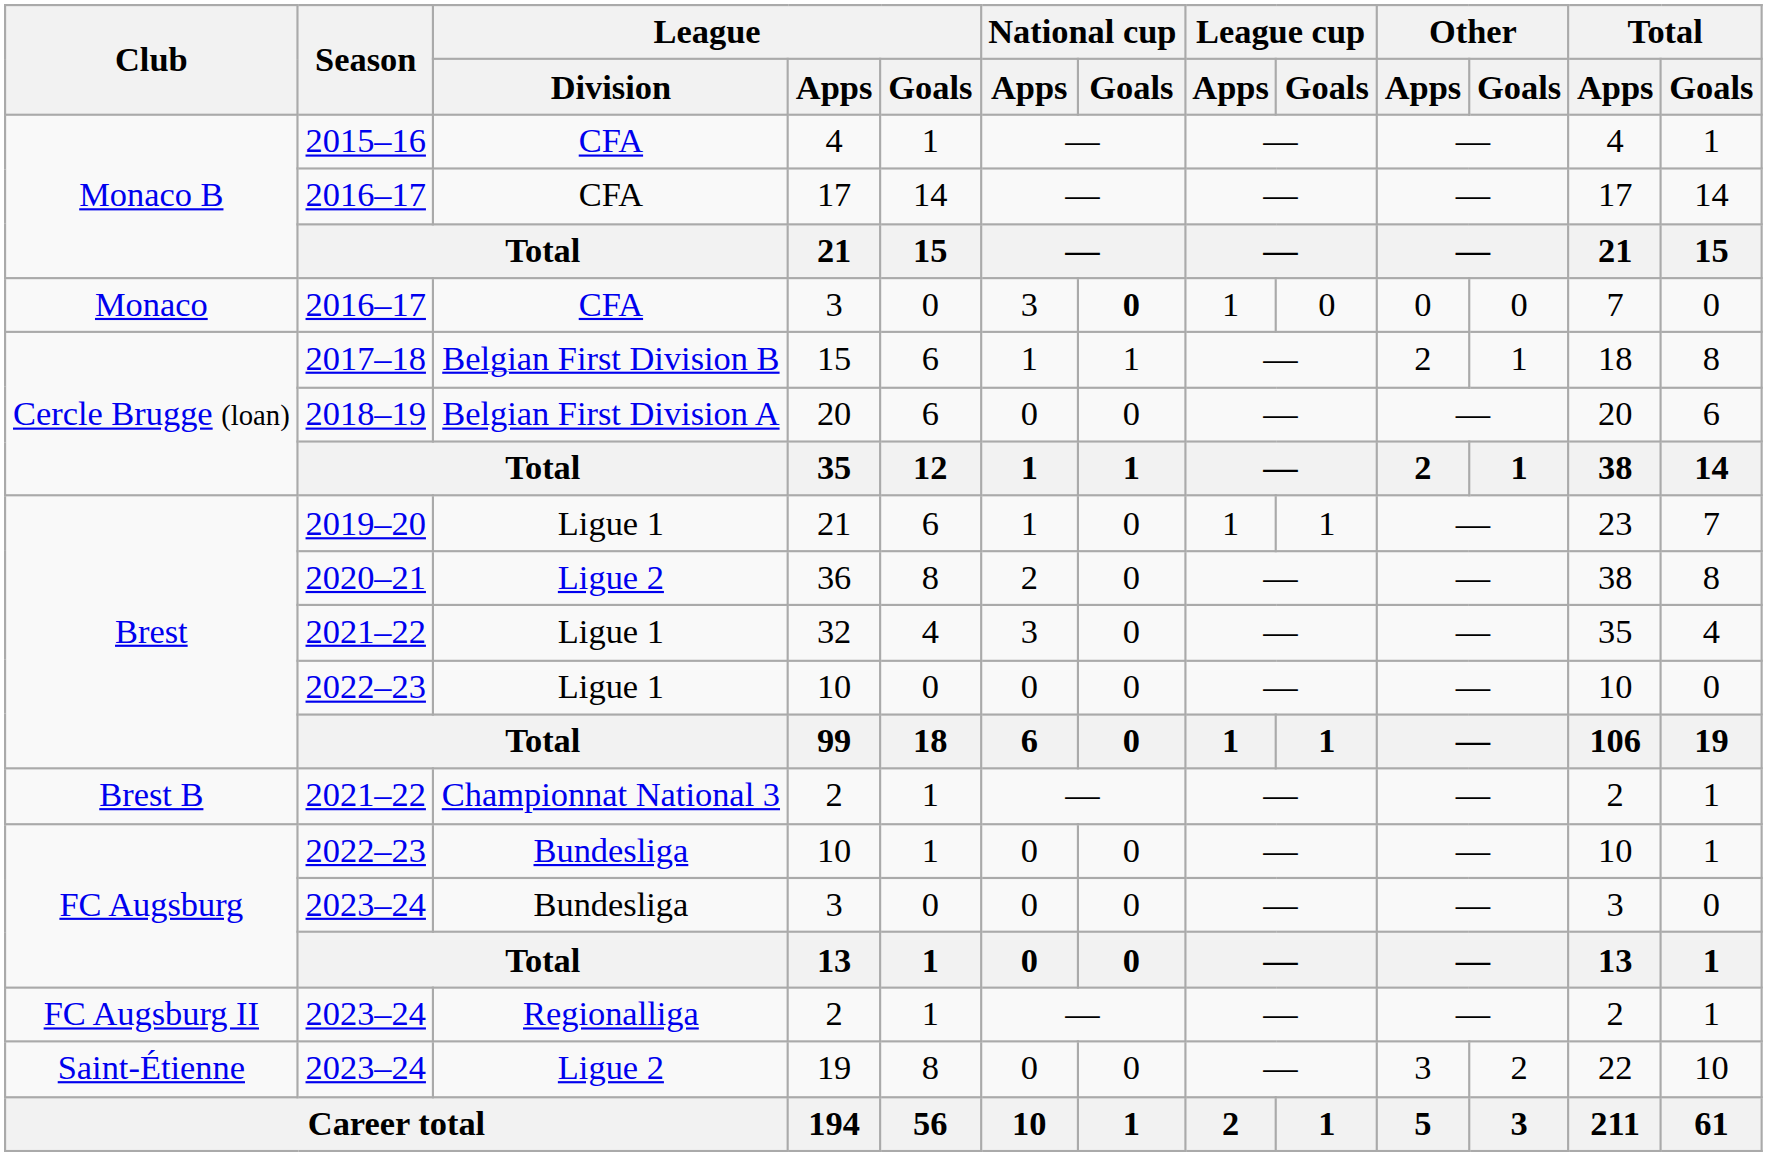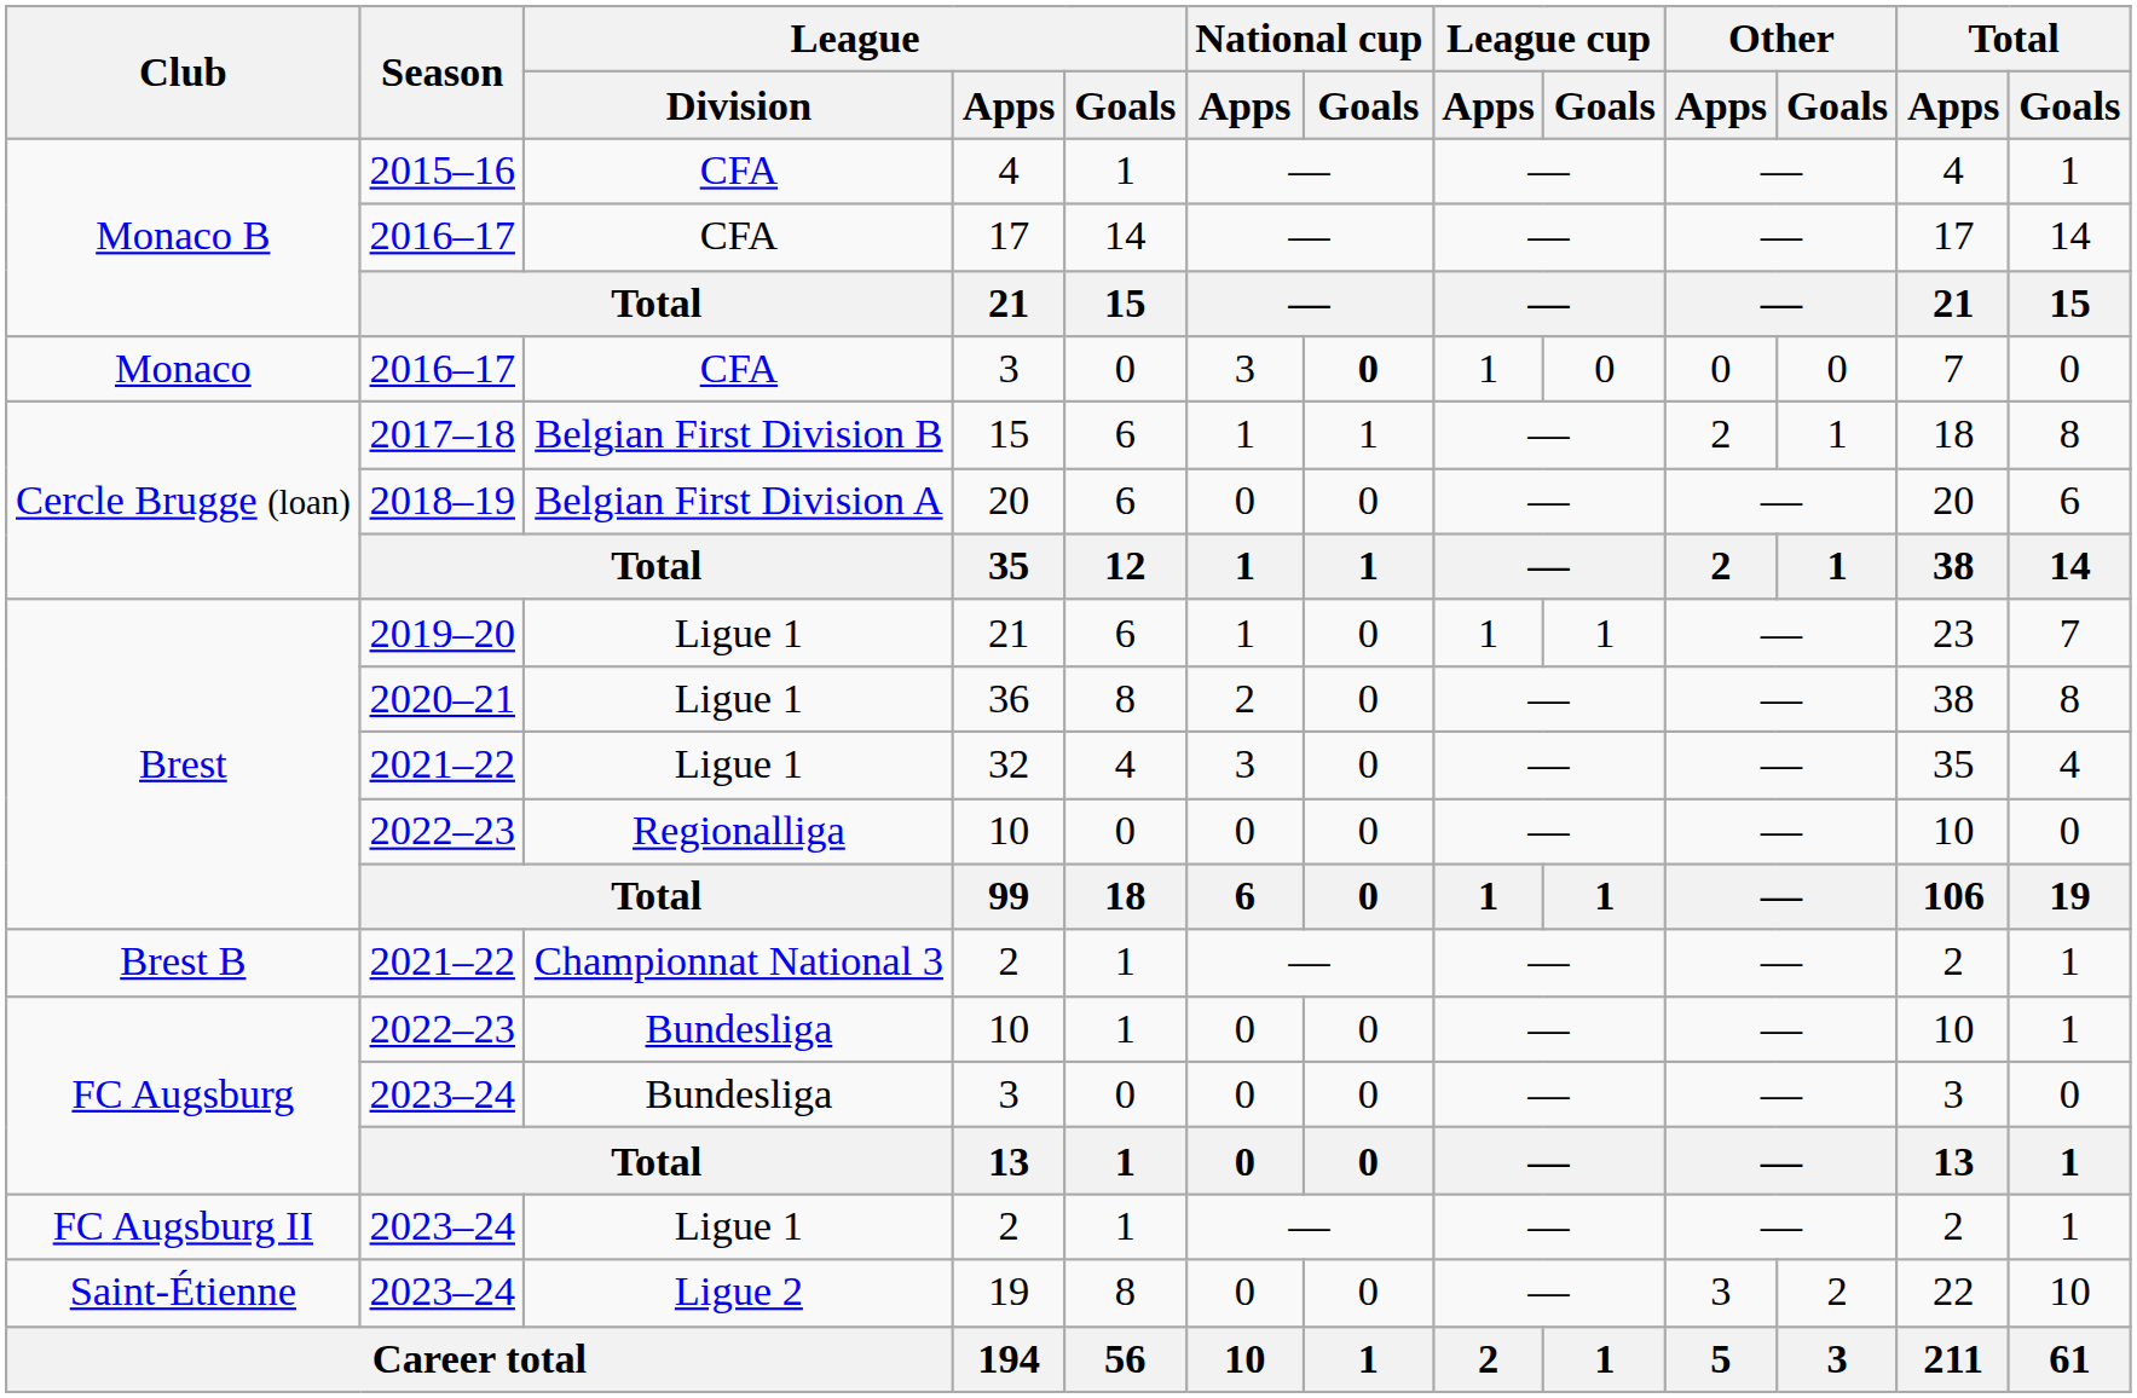36 | League / Division: Ligue 2 -> Ligue 1
Brest / 10 | League / Division: Ligue 1 -> Regionalliga
FC Augsburg II / 2 | League / Division: Regionalliga -> Ligue 1
